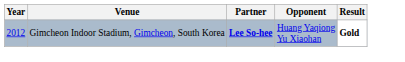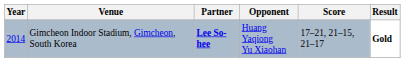+ column: Score | 17–21, 21–15, 21–17
Gimcheon Indoor Stadium, Gimcheon, South Korea | Year: 2012 -> 2014
